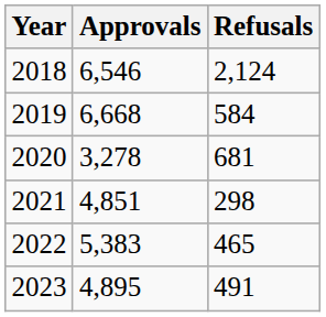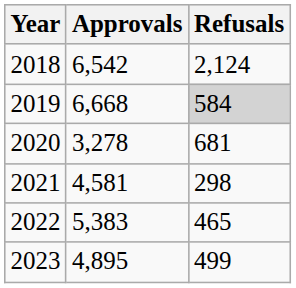2018 | Approvals: 6,546 -> 6,542
2019 | Refusals: no background -> lightgrey background
2021 | Approvals: 4,851 -> 4,581
2023 | Refusals: 491 -> 499
